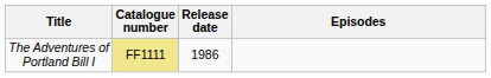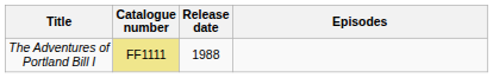The Adventures of Portland Bill I | Release date: 1986 -> 1988
